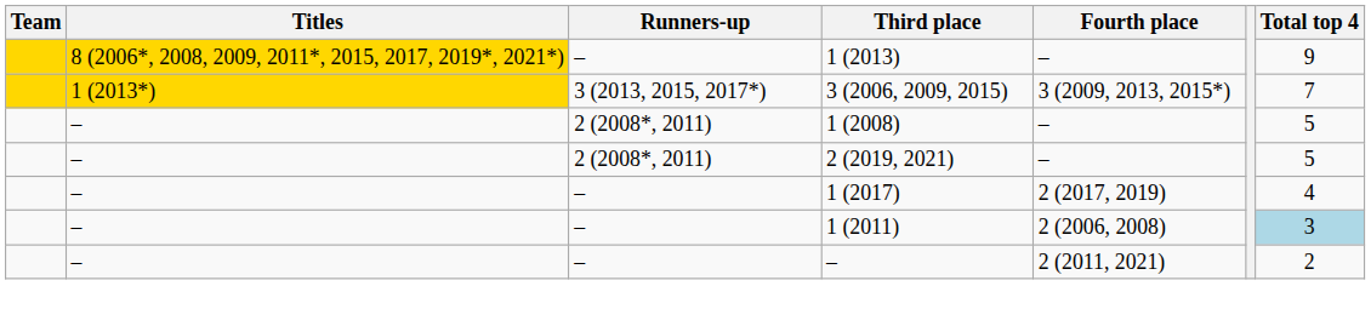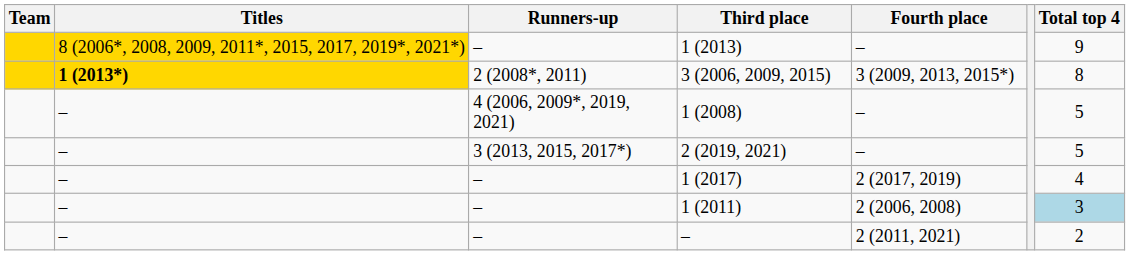3 (2006, 2009, 2015) | Titles: normal -> bold
3 (2006, 2009, 2015) | Runners-up: 3 (2013, 2015, 2017*) -> 2 (2008*, 2011)
3 (2006, 2009, 2015) | Total top 4: 7 -> 8
1 (2008) | Runners-up: 2 (2008*, 2011) -> 4 (2006, 2009*, 2019, 2021)
2 (2019, 2021) | Runners-up: 2 (2008*, 2011) -> 3 (2013, 2015, 2017*)
